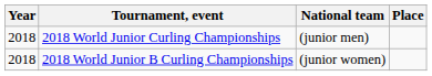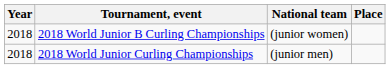rows swapped: 2018 World Junior B Curling Championships <-> 2018 World Junior Curling Championships
